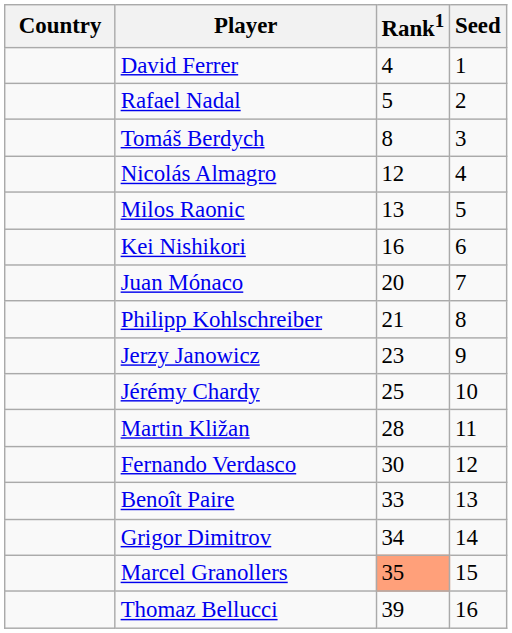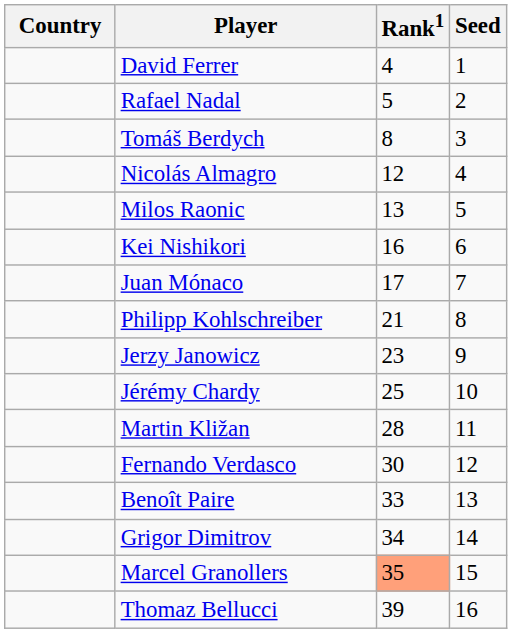Juan Mónaco | Rank1: 20 -> 17
